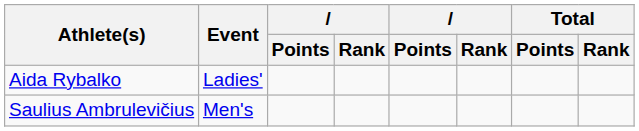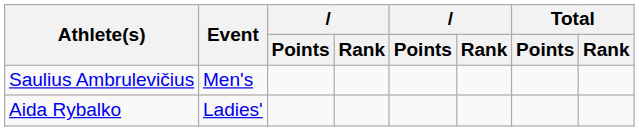rows swapped: Saulius Ambrulevičius <-> Aida Rybalko
